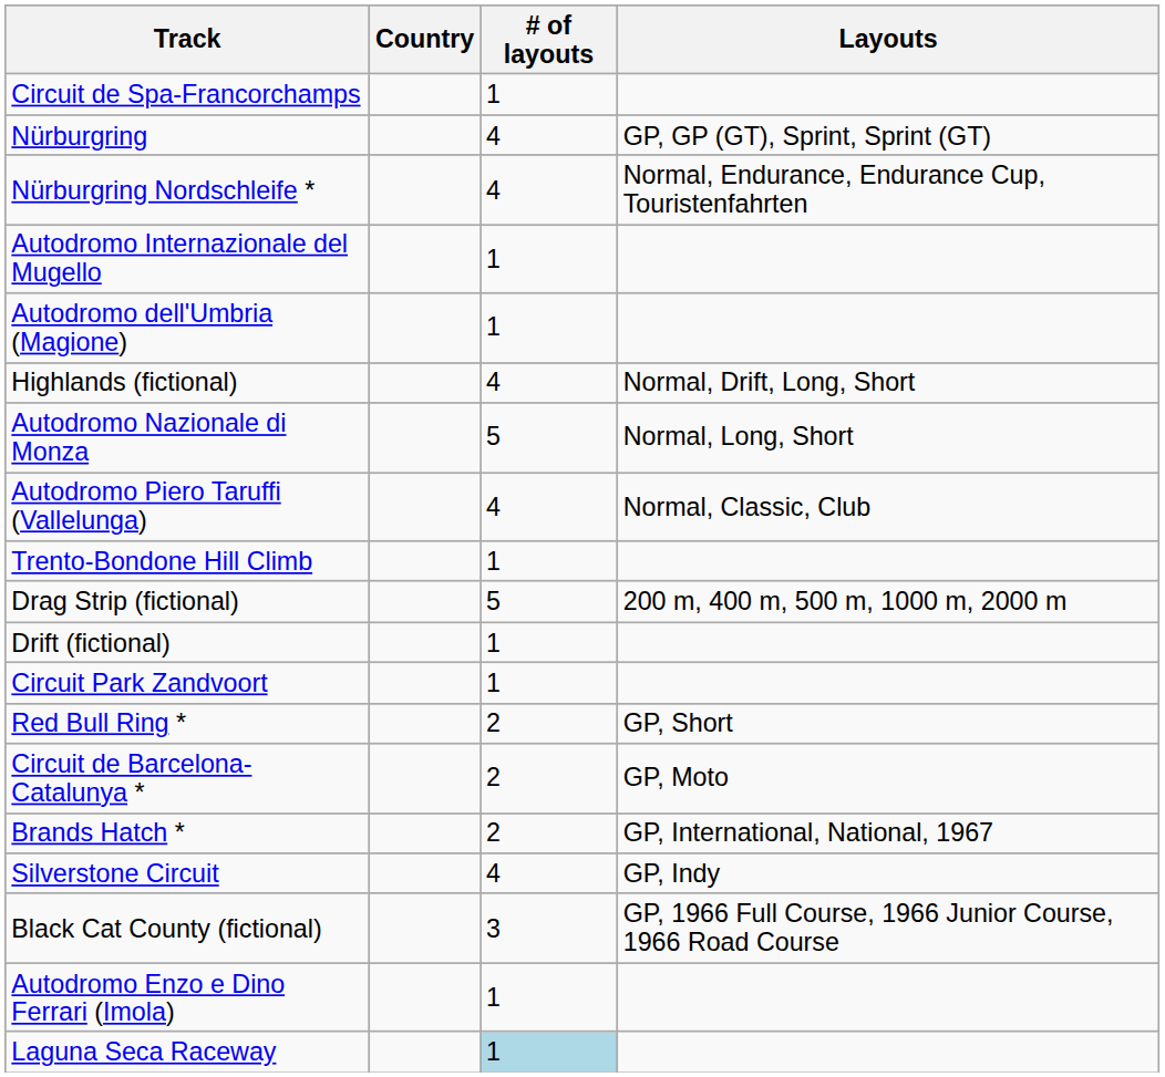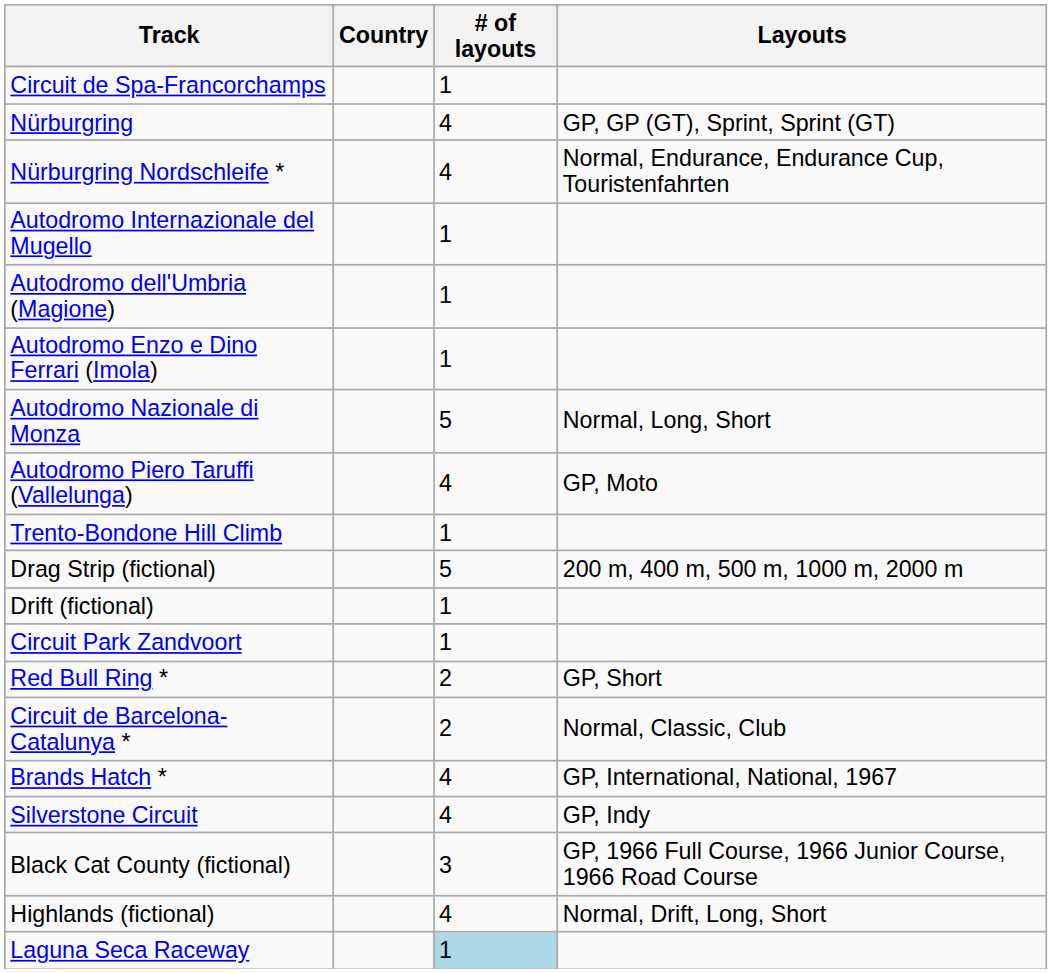rows swapped: Autodromo Enzo e Dino Ferrari (Imola) <-> Highlands (fictional)
Autodromo Piero Taruffi (Vallelunga) | Layouts: Normal, Classic, Club -> GP, Moto
Circuit de Barcelona-Catalunya * | Layouts: GP, Moto -> Normal, Classic, Club
Brands Hatch * | # of layouts: 2 -> 4
